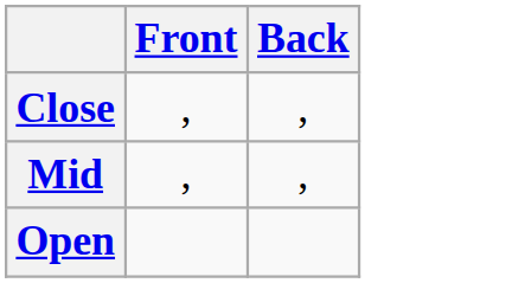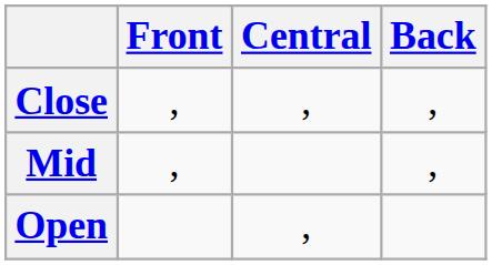+ column: Central | , | ,
